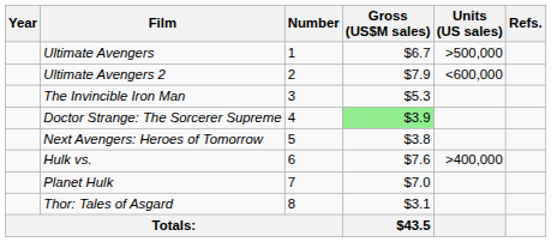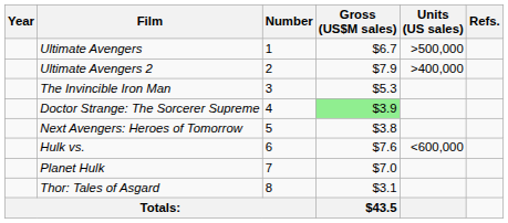Ultimate Avengers 2 | Units (US sales): <600,000 -> >400,000
Hulk vs. | Units (US sales): >400,000 -> <600,000
